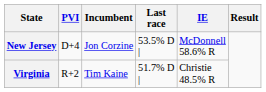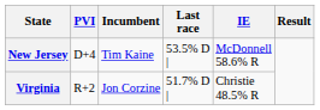New Jersey | Incumbent: Jon Corzine -> Tim Kaine
Virginia | Incumbent: Tim Kaine -> Jon Corzine
